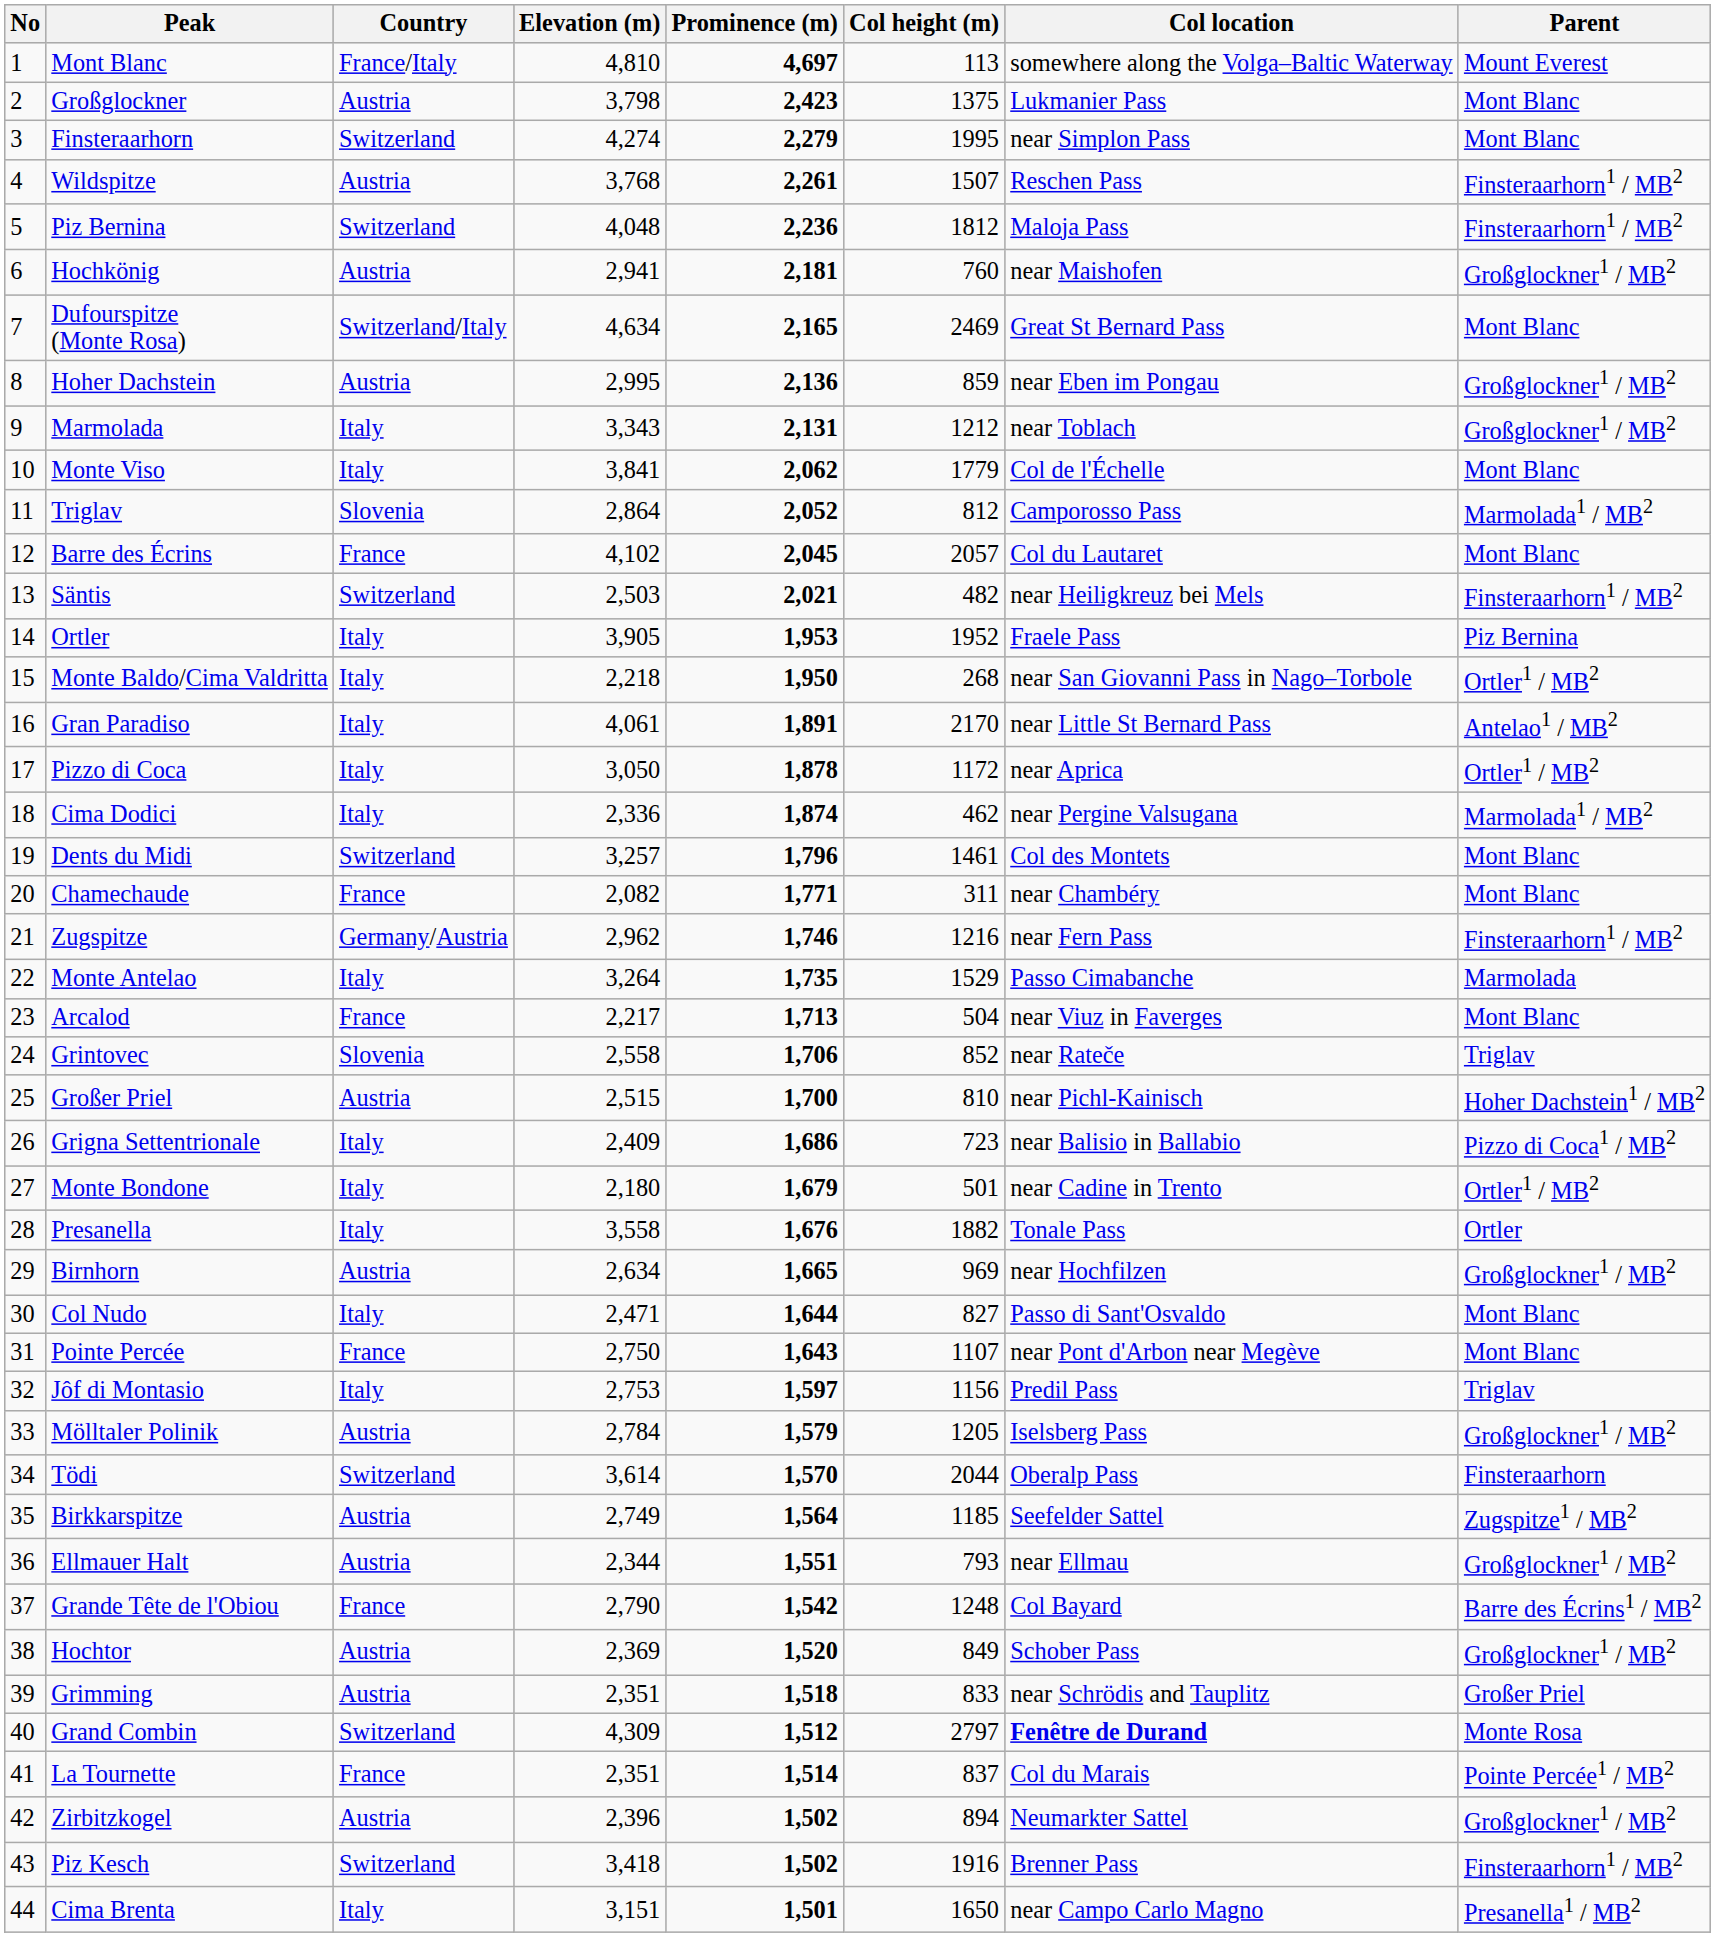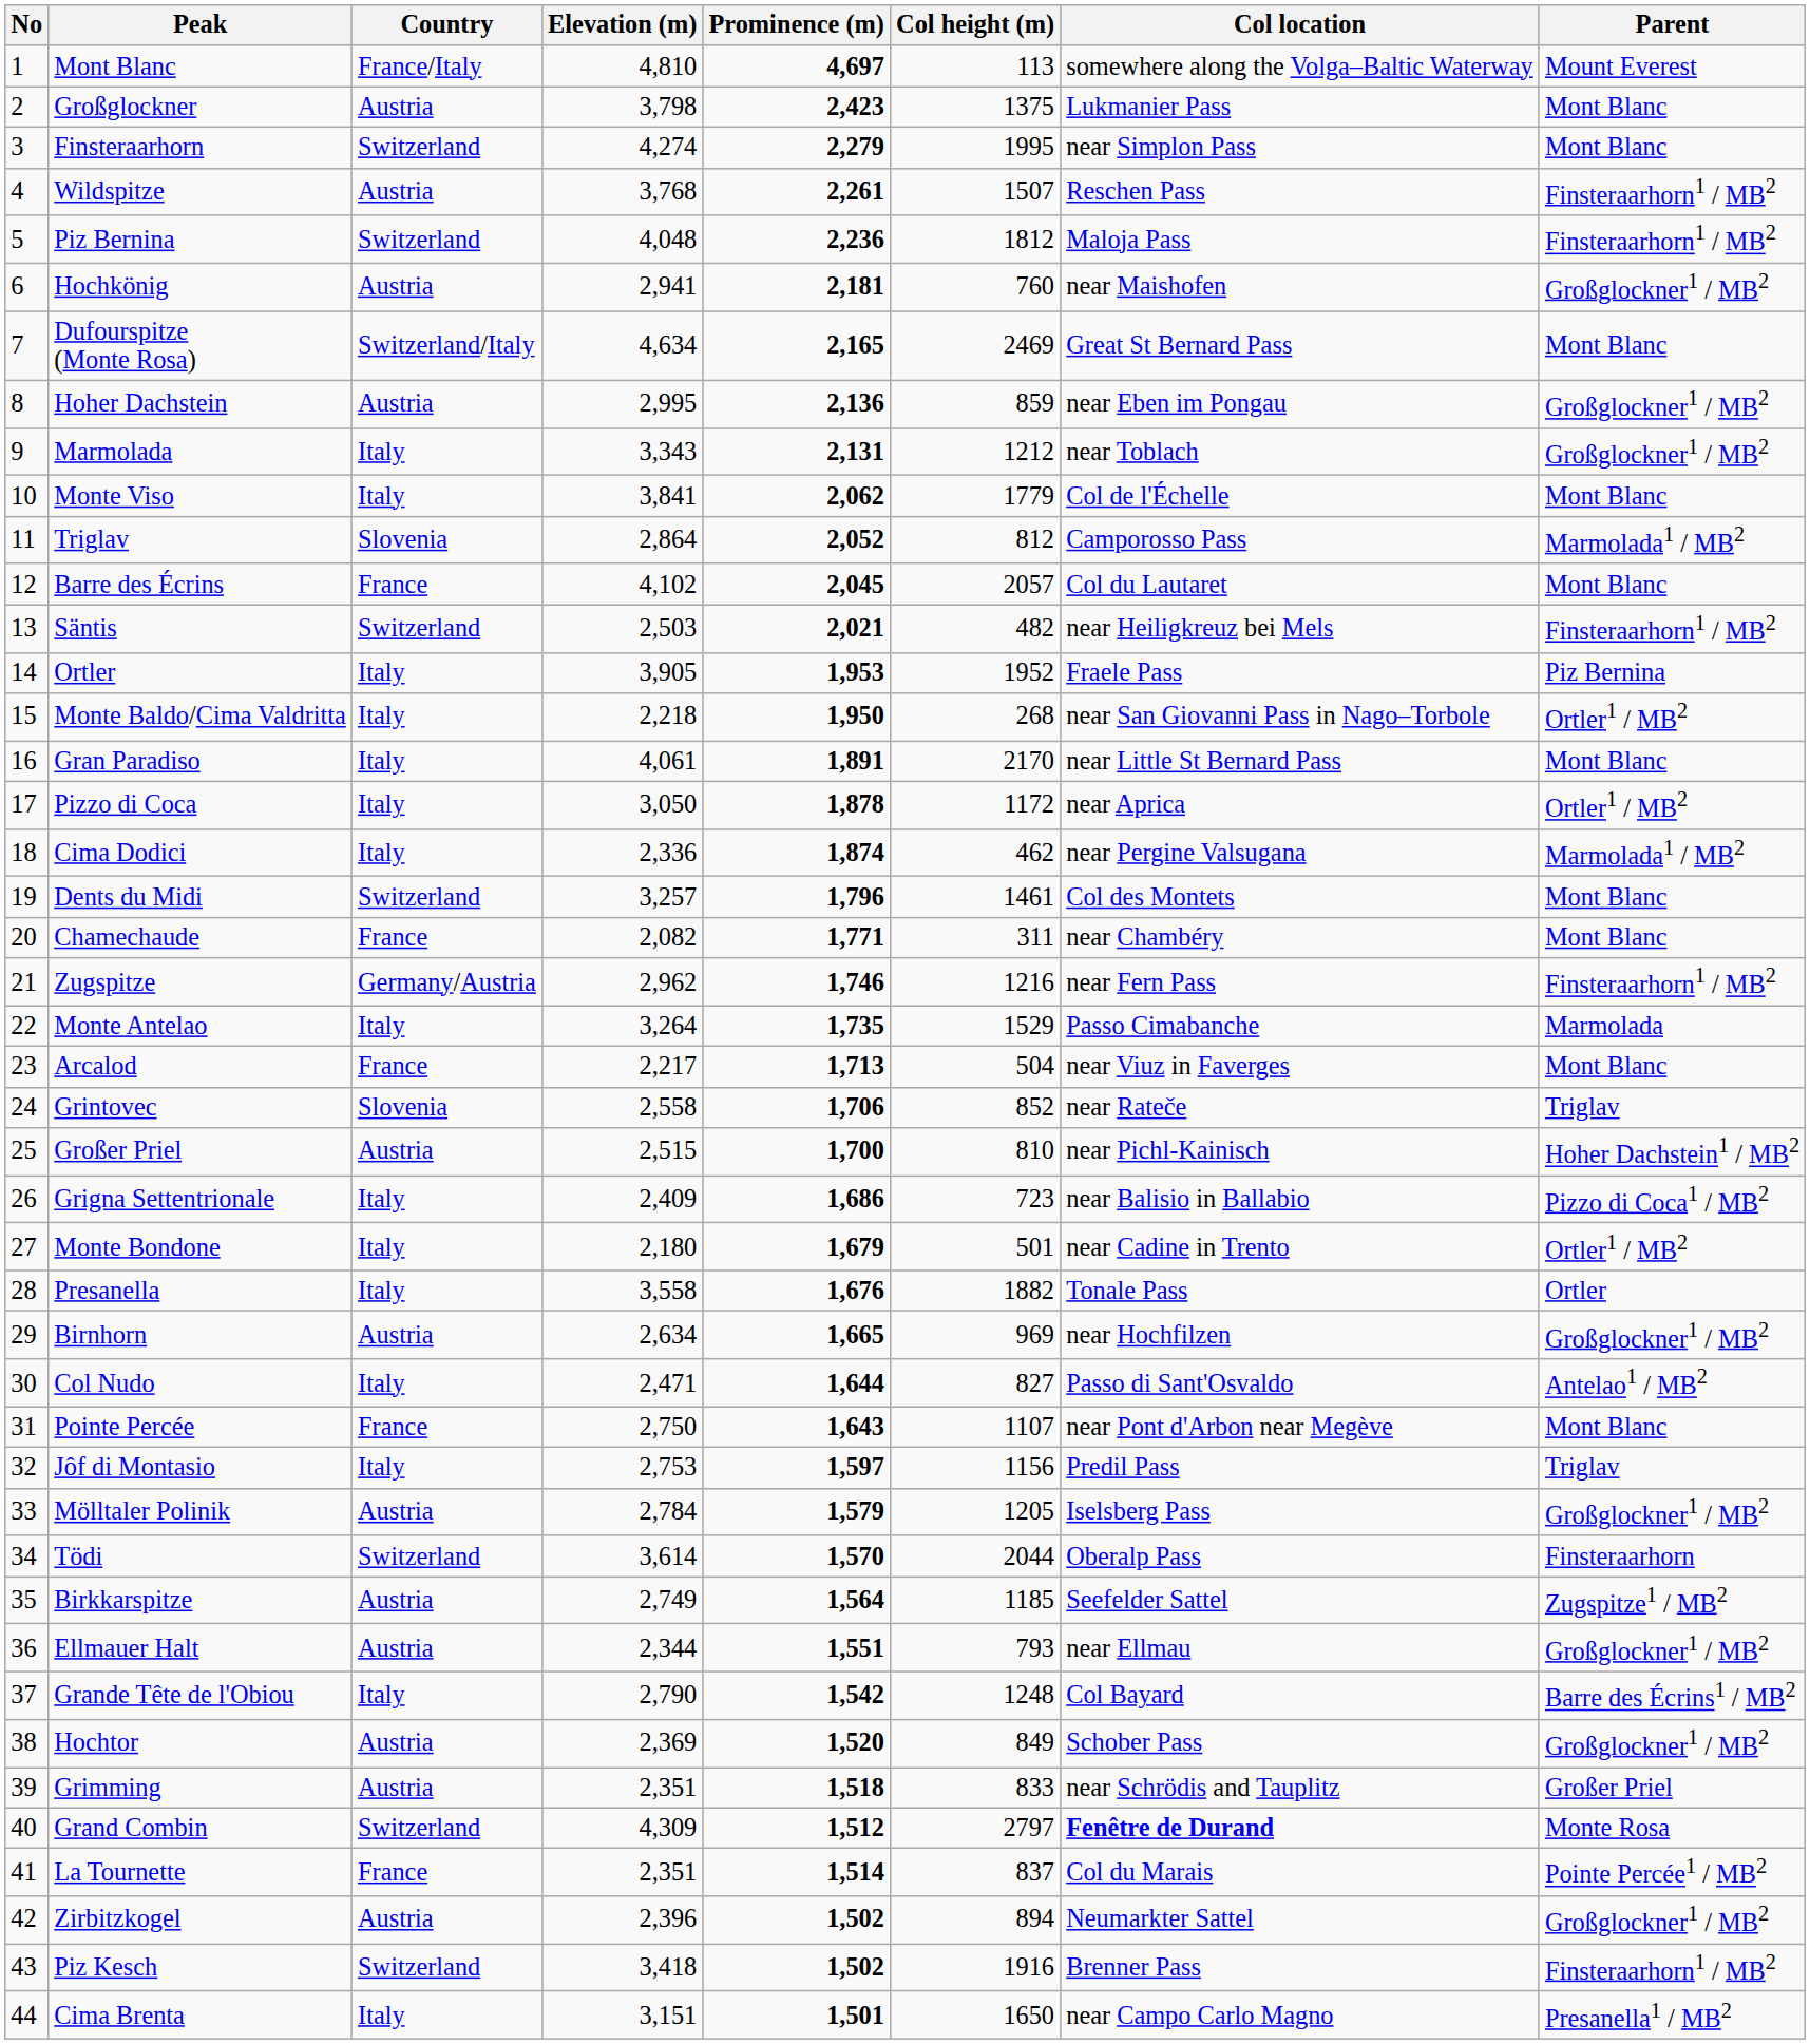Gran Paradiso | Parent: Antelao1 / MB2 -> Mont Blanc
Col Nudo | Parent: Mont Blanc -> Antelao1 / MB2
Grande Tête de l'Obiou | Country: France -> Italy
